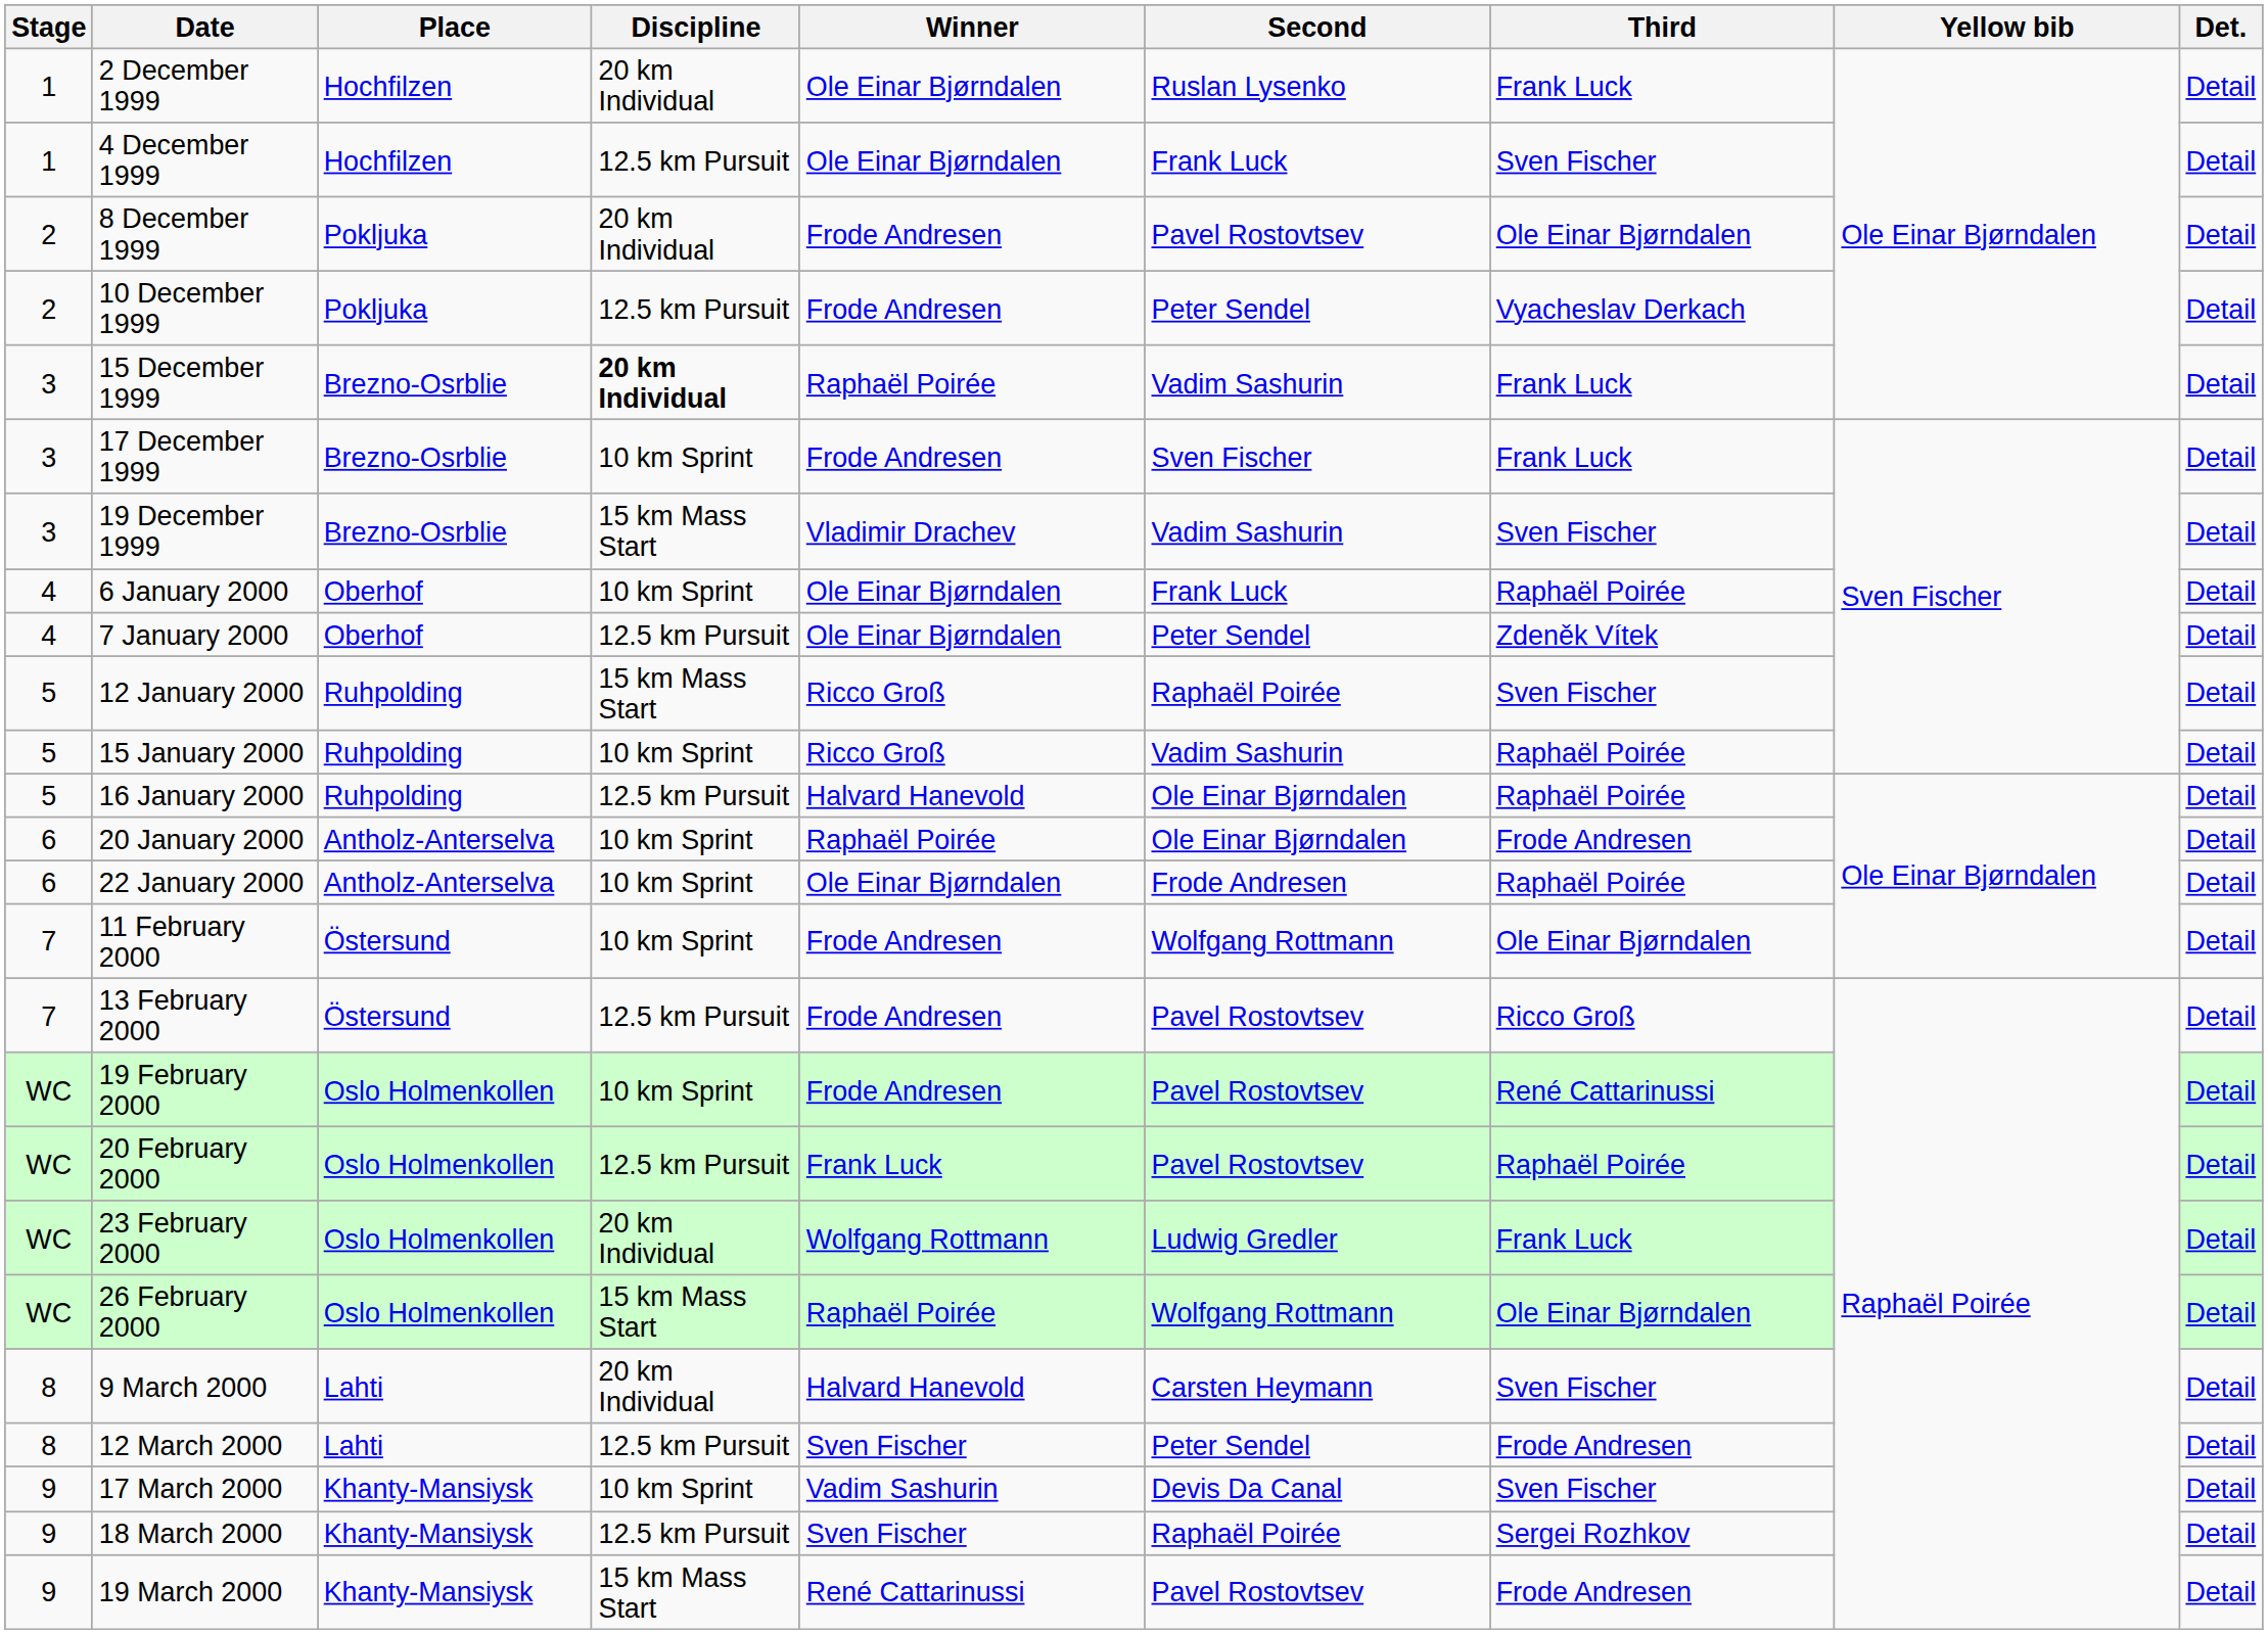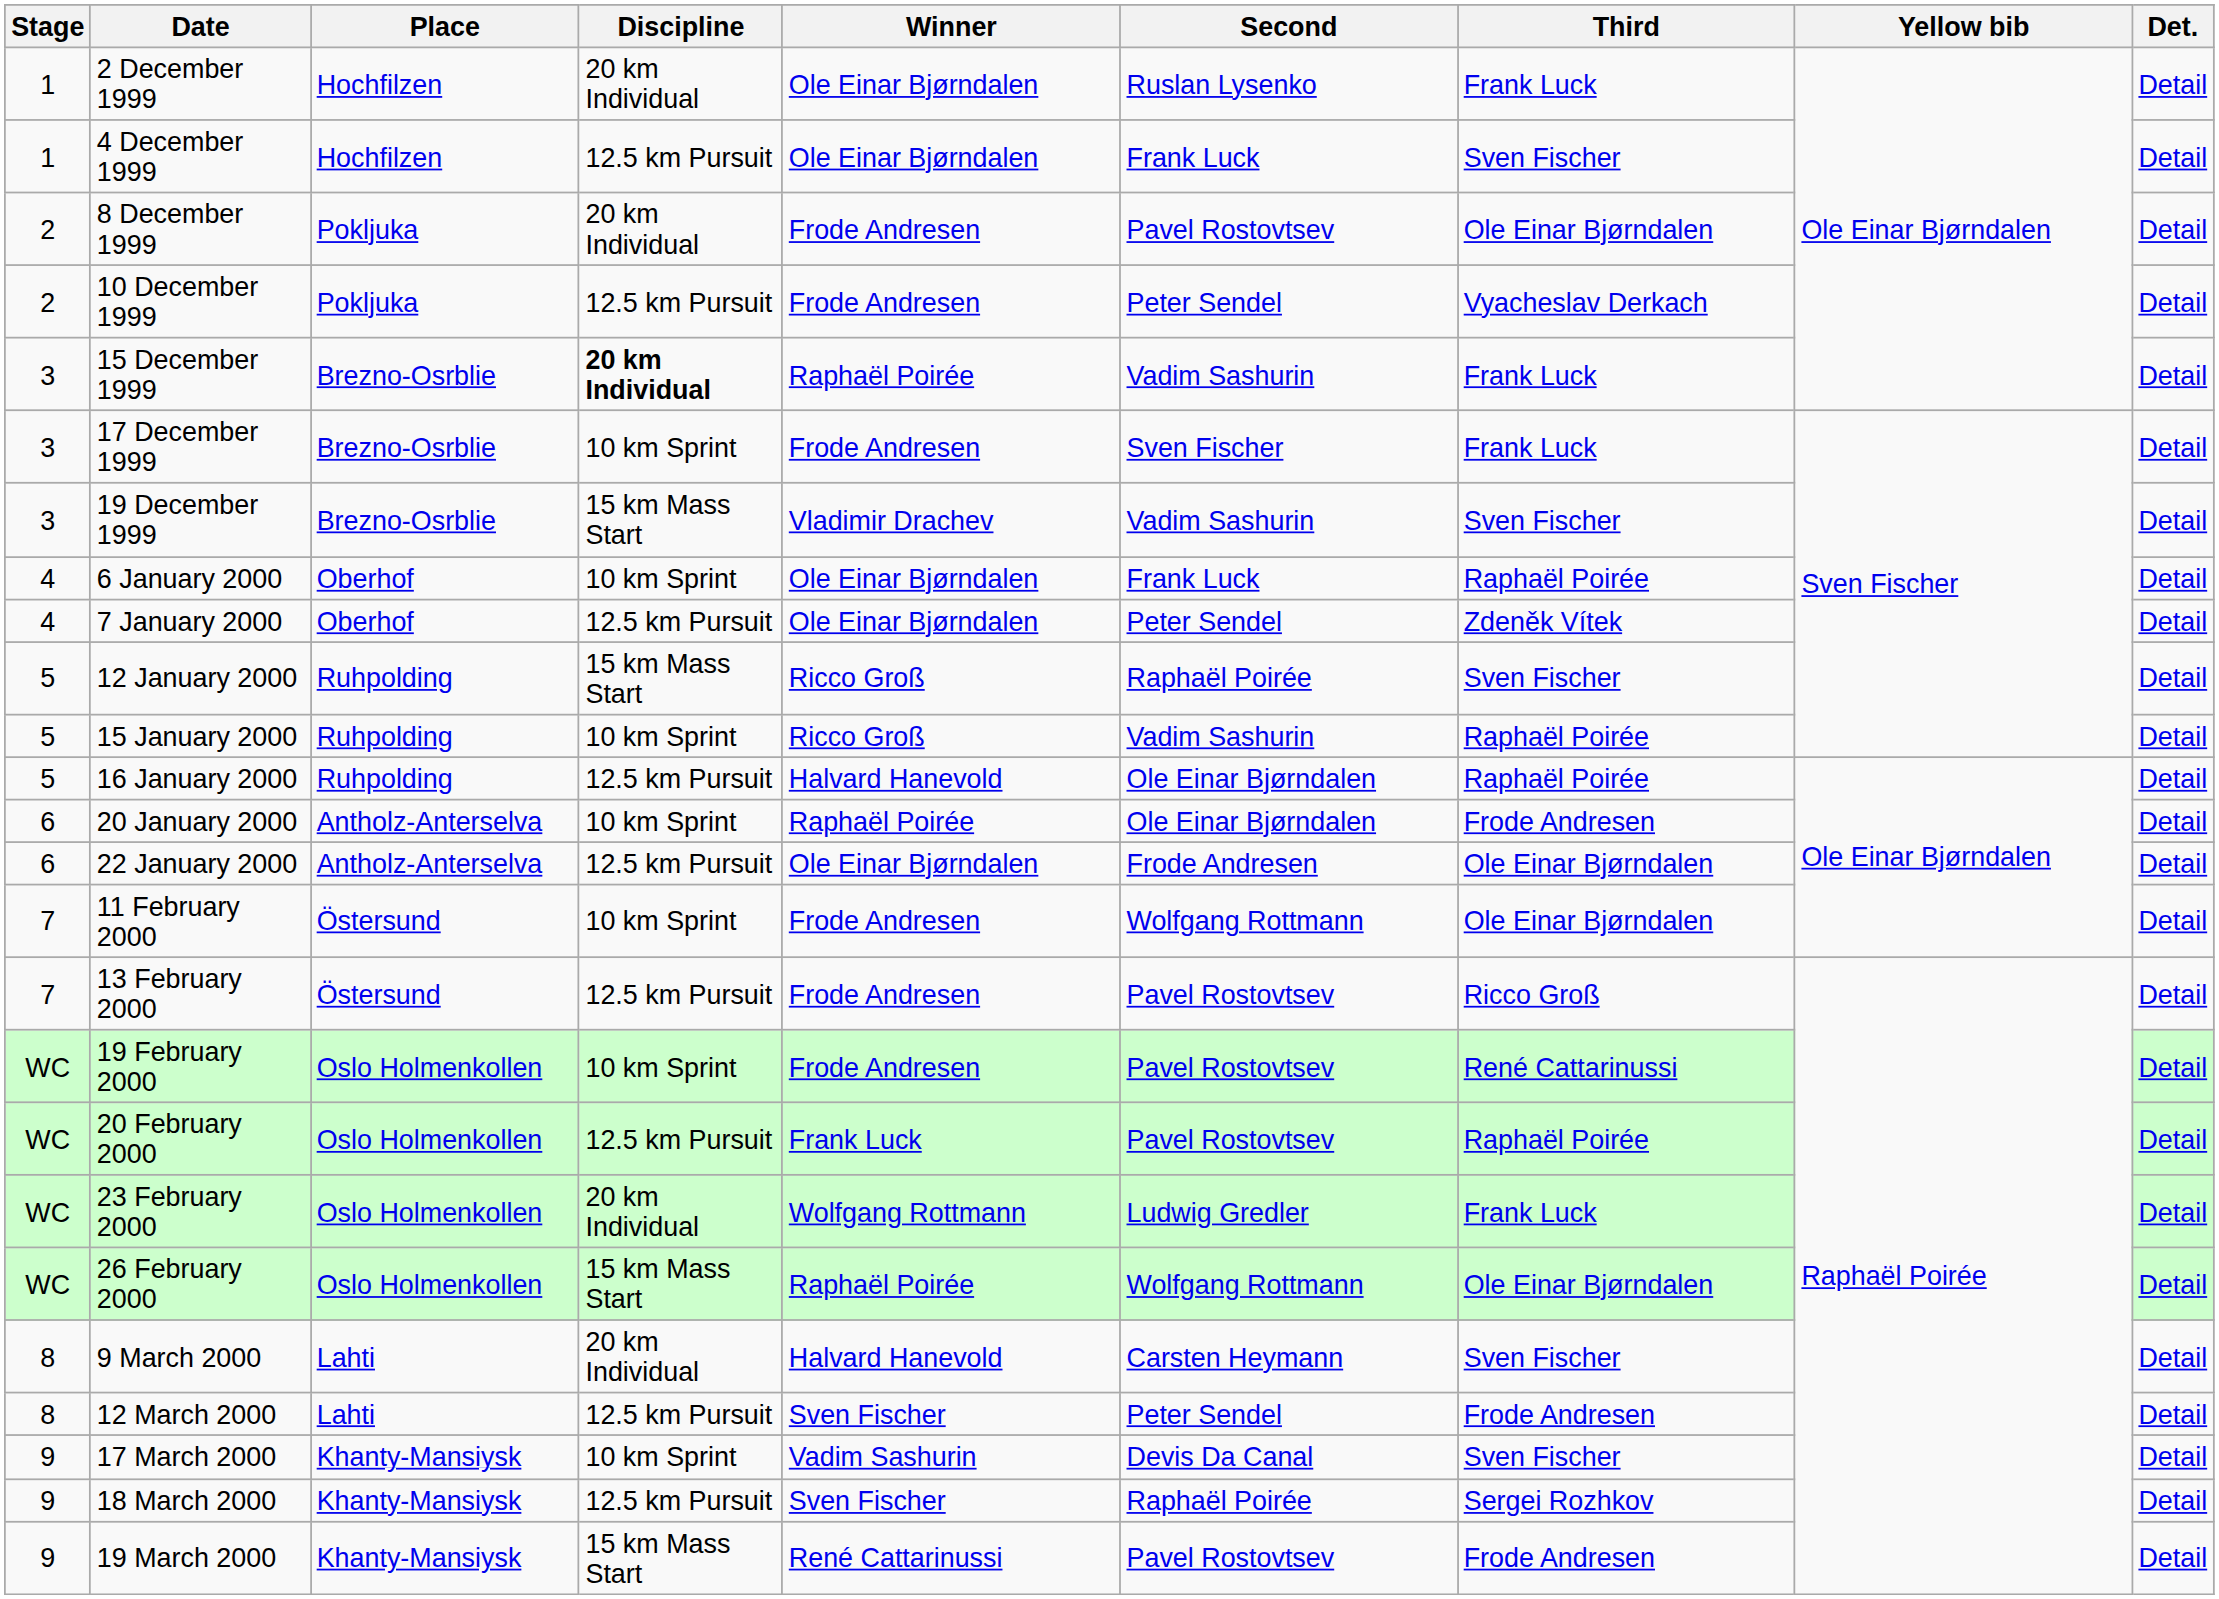22 January 2000 | Discipline: 10 km Sprint -> 12.5 km Pursuit
22 January 2000 | Third: Raphaël Poirée -> Ole Einar Bjørndalen
